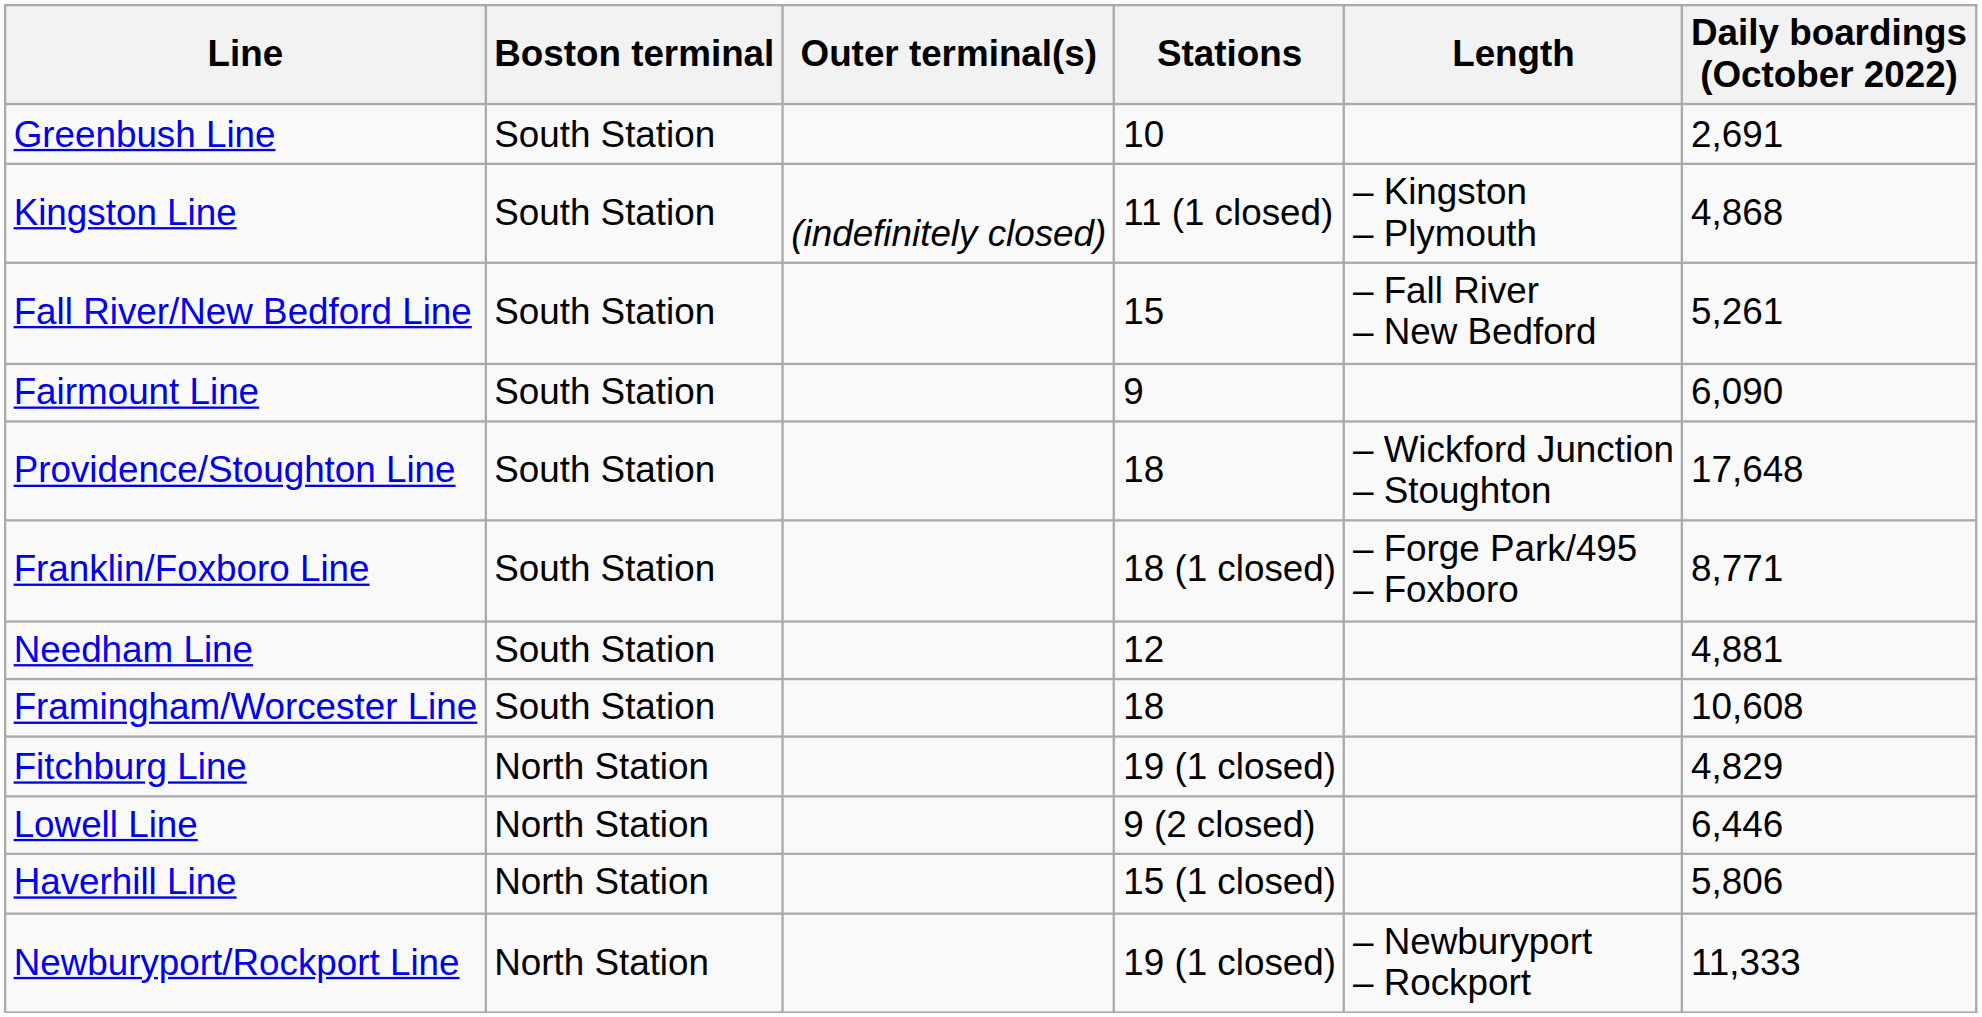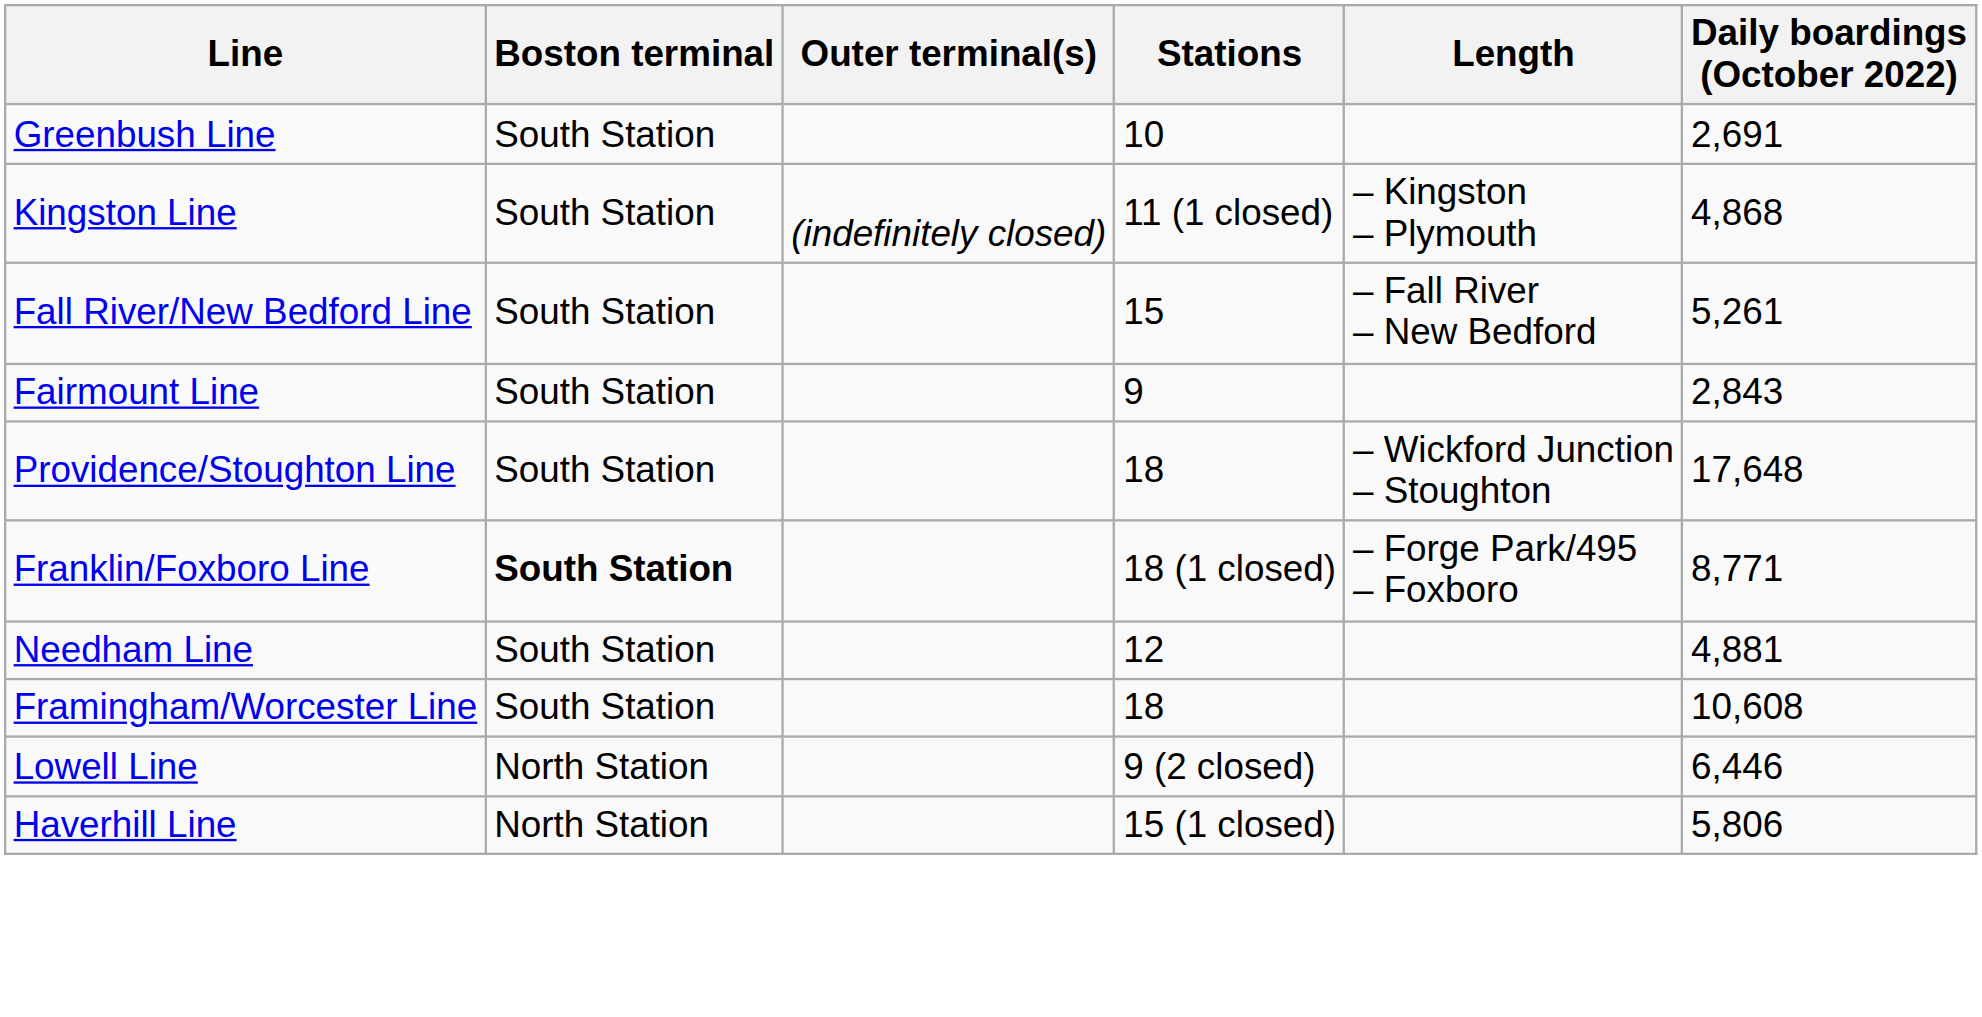Fairmount Line | Daily boardings (October 2022): 6,090 -> 2,843
Franklin/Foxboro Line | Boston terminal: normal -> bold
- row: Fitchburg Line | North Station | 19 (1 closed) | 4,829
- row: Newburyport/Rockport Line | North Station | 19 (1 closed) | – Newburyport – Rockport | 11,333
